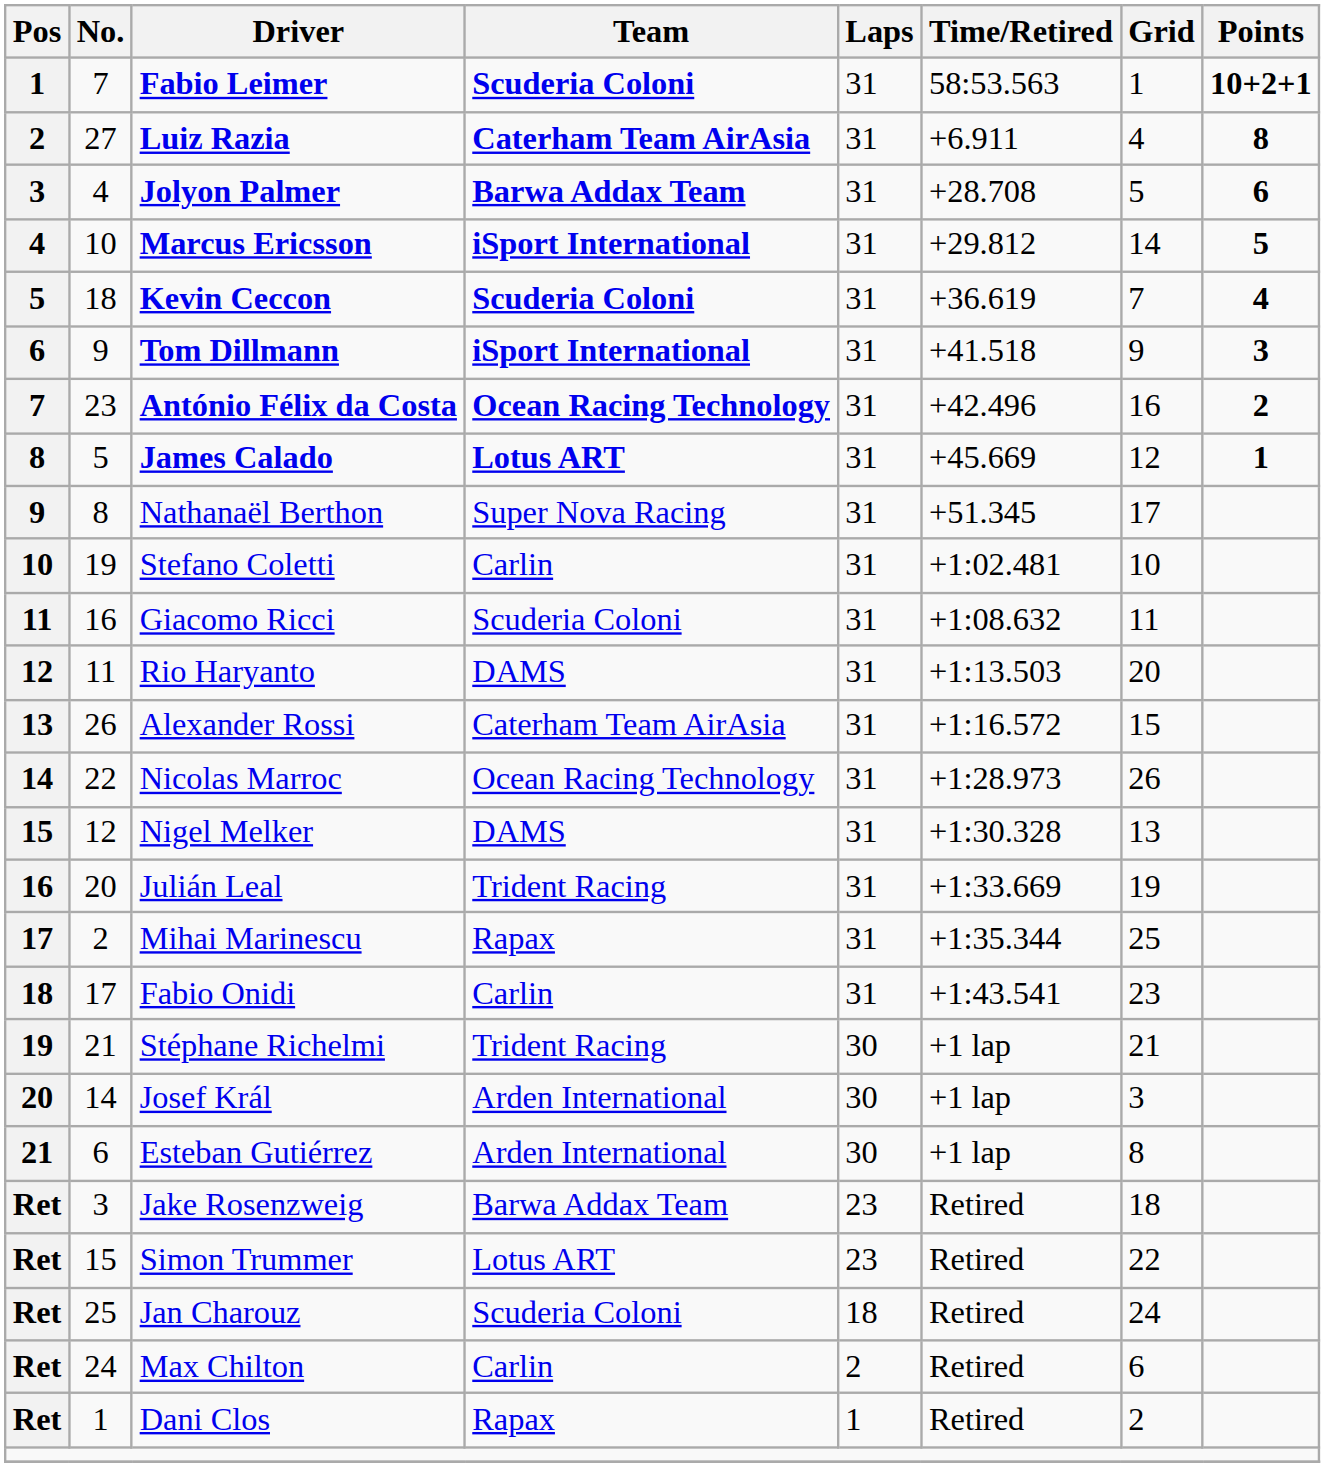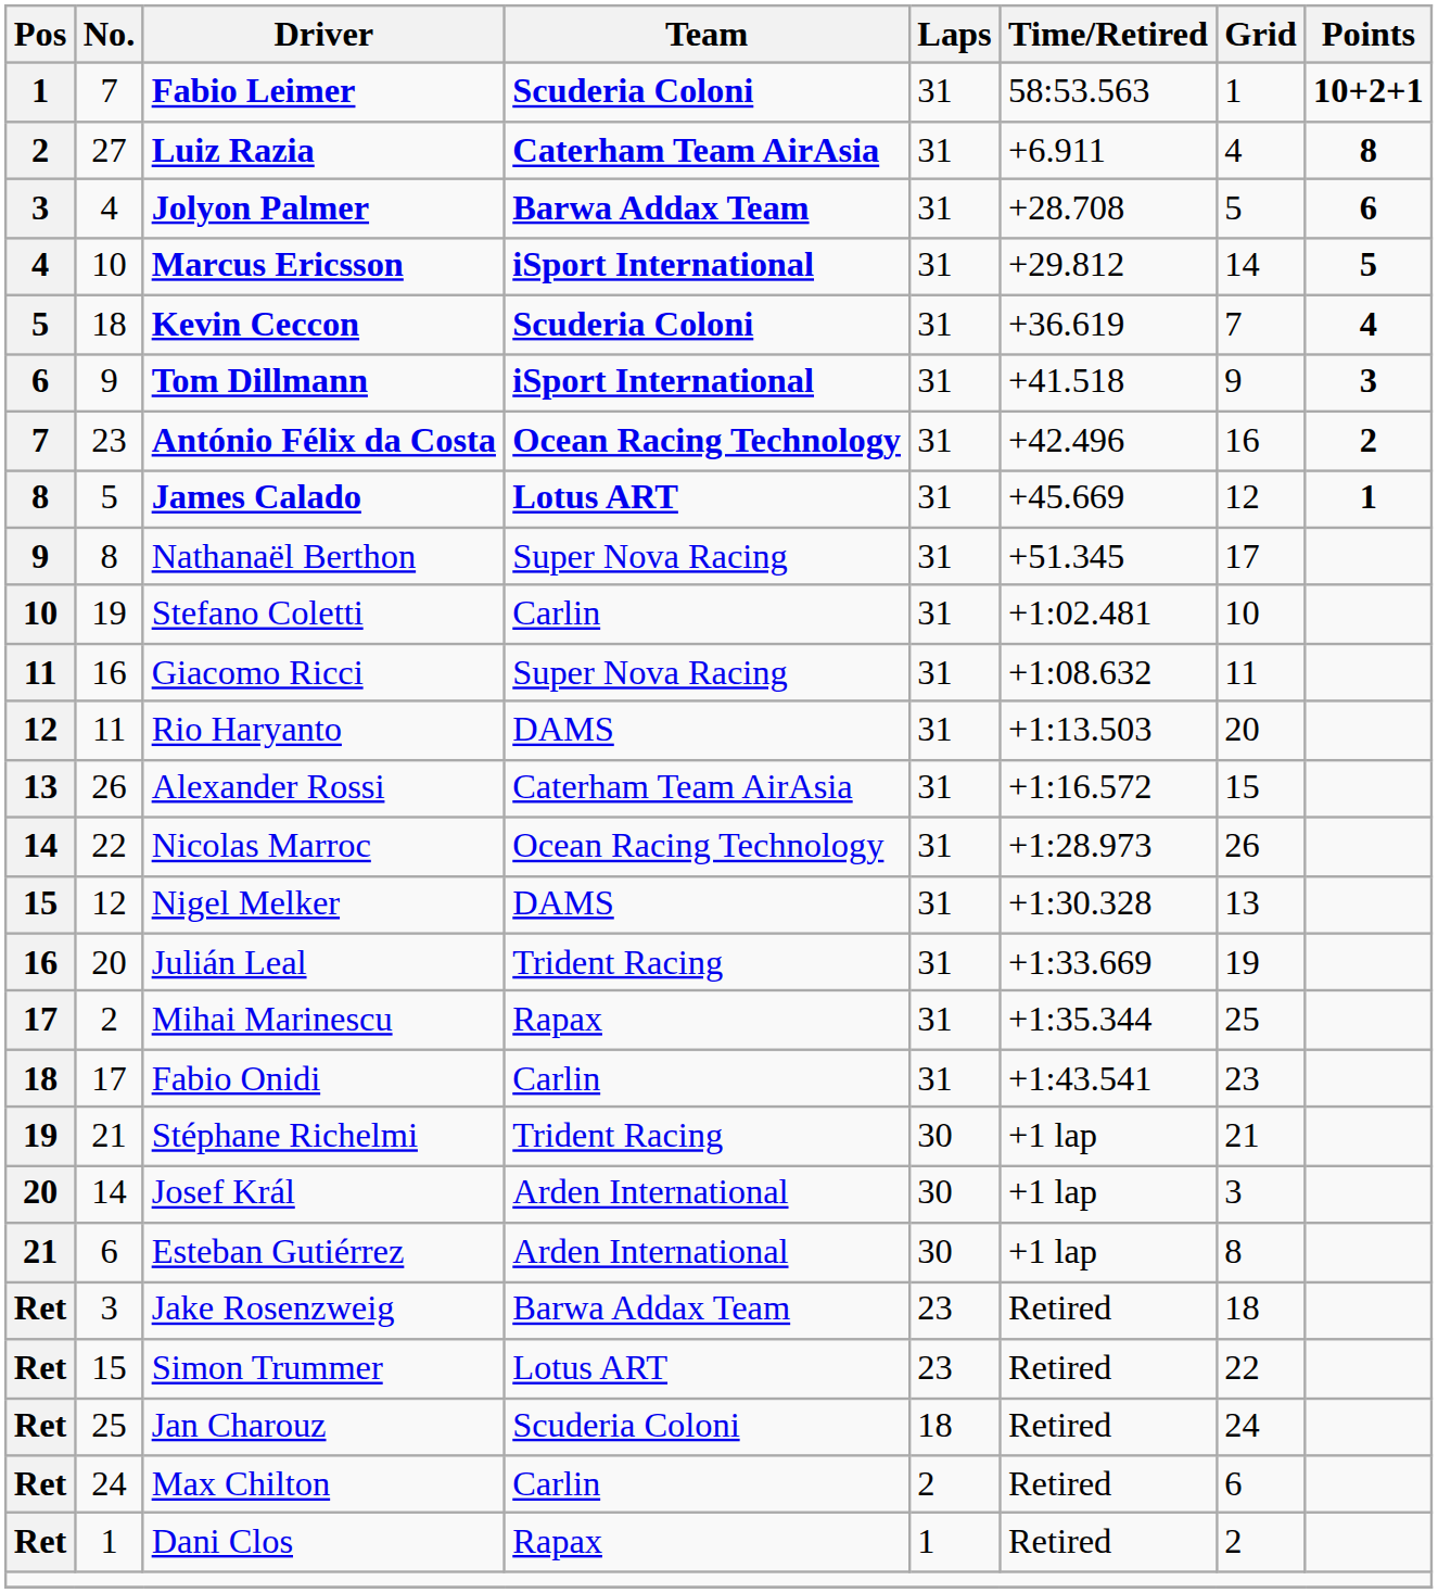Giacomo Ricci | Team: Scuderia Coloni -> Super Nova Racing
